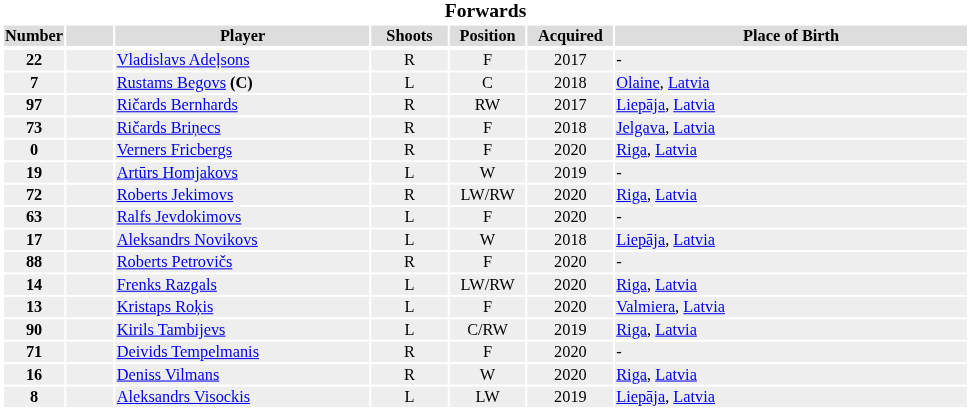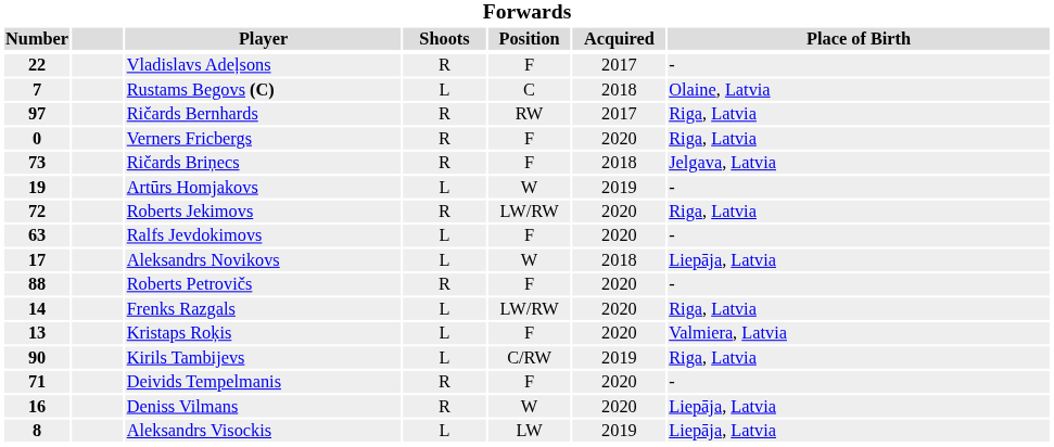Ričards Bernhards | Place of Birth: Liepāja, Latvia -> Riga, Latvia
rows swapped: Ričards Briņecs <-> Verners Fricbergs
Deniss Vilmans | Place of Birth: Riga, Latvia -> Liepāja, Latvia
